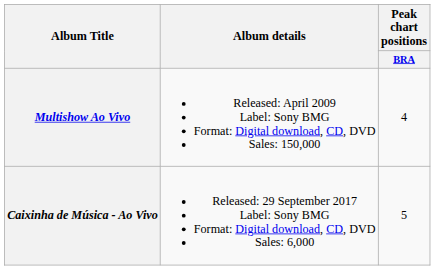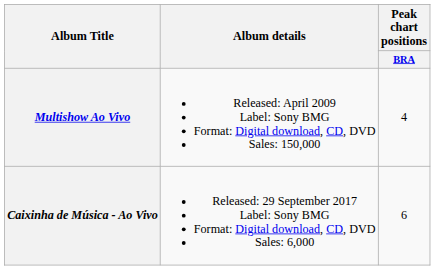Caixinha de Música - Ao Vivo | Peak chart positions / BRA: 5 -> 6
